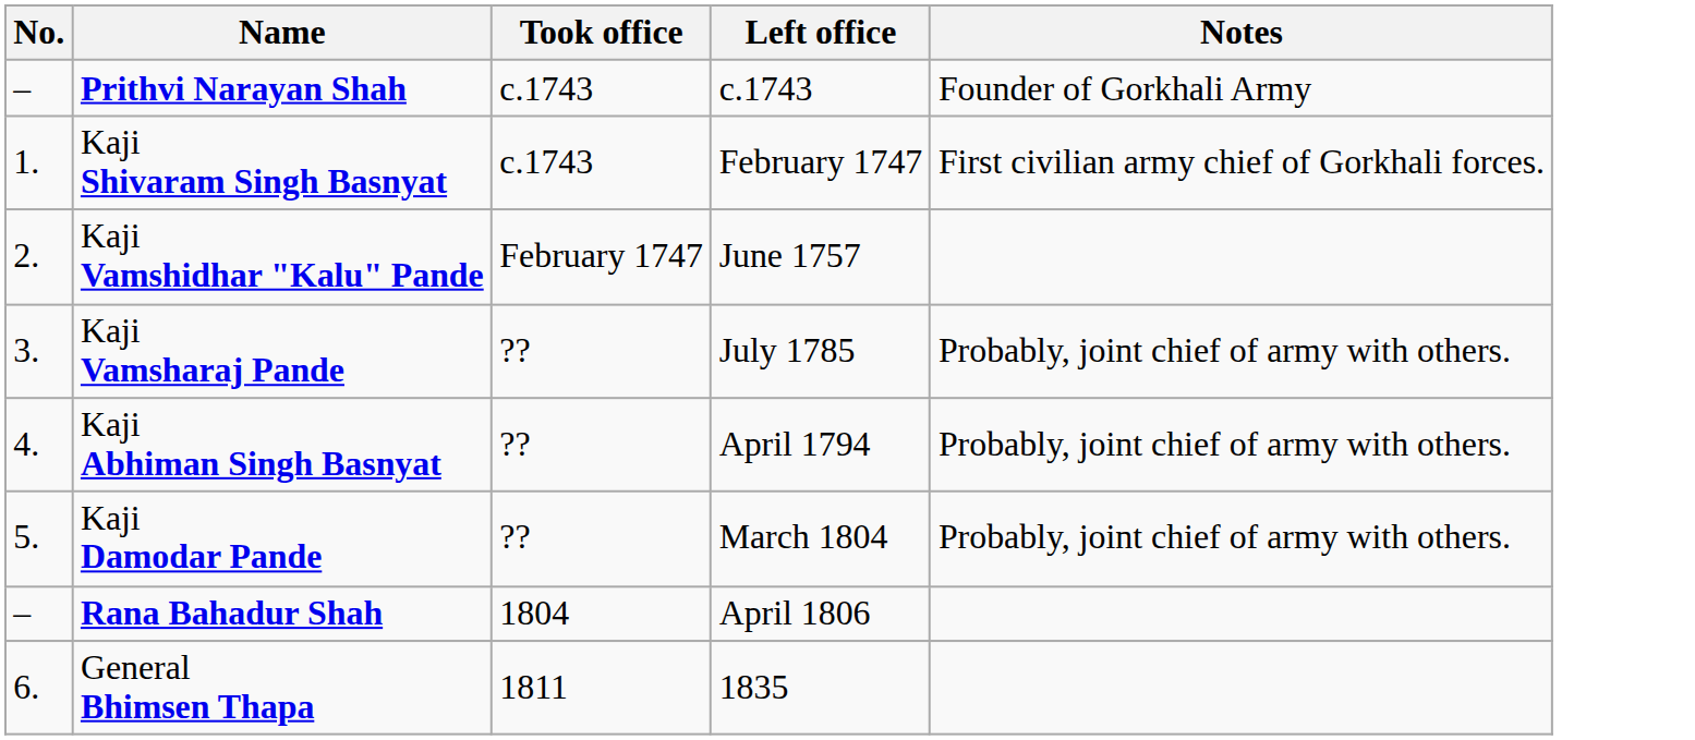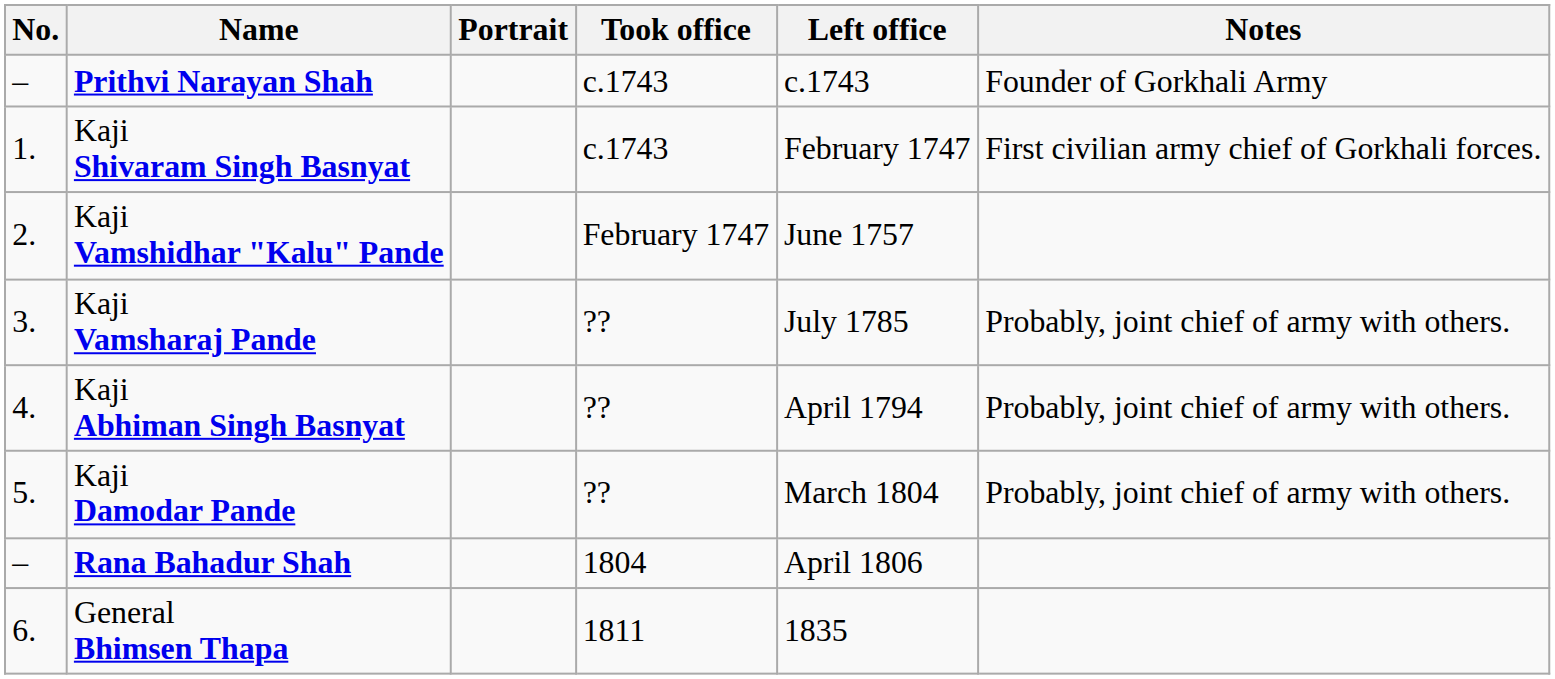+ column: Portrait
